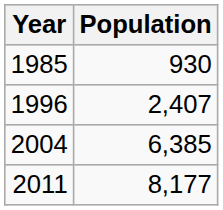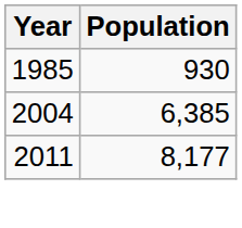- row: 1996 | 2,407
